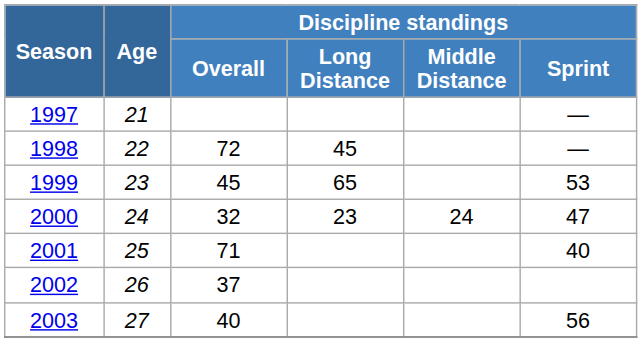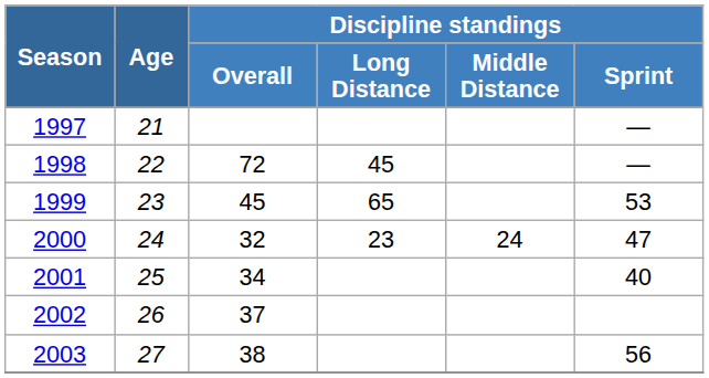2001 | Discipline standings / Overall: 71 -> 34
2003 | Discipline standings / Overall: 40 -> 38
